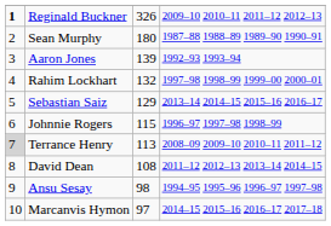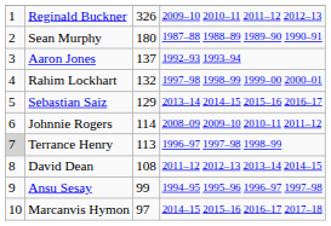Reginald Buckner | column 1: bold -> normal
Aaron Jones | column 3: 139 -> 137
Johnnie Rogers | column 3: 115 -> 114
Johnnie Rogers | column 4: 1996–97 1997–98 1998–99 -> 2008–09 2009–10 2010–11 2011–12
Terrance Henry | column 4: 2008–09 2009–10 2010–11 2011–12 -> 1996–97 1997–98 1998–99
Ansu Sesay | column 3: 98 -> 99
